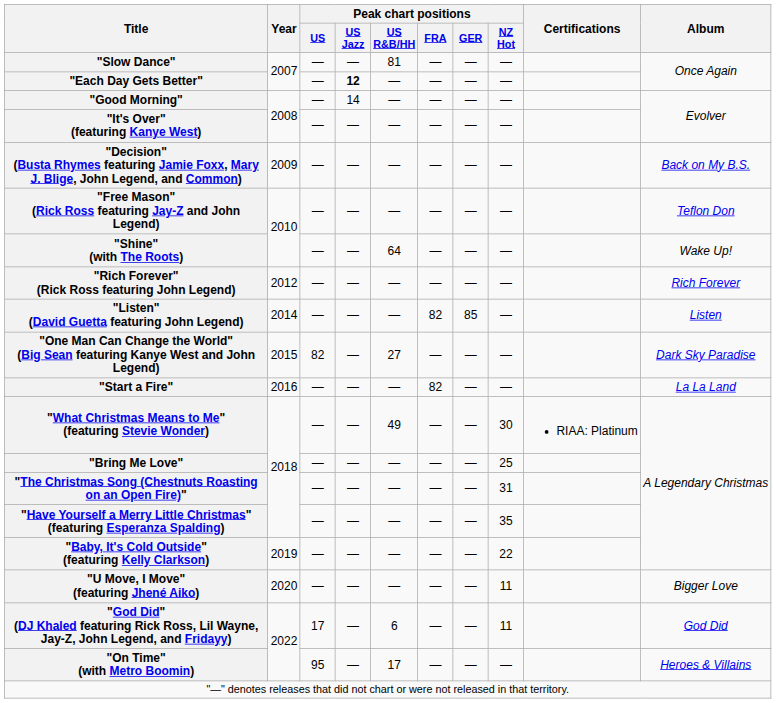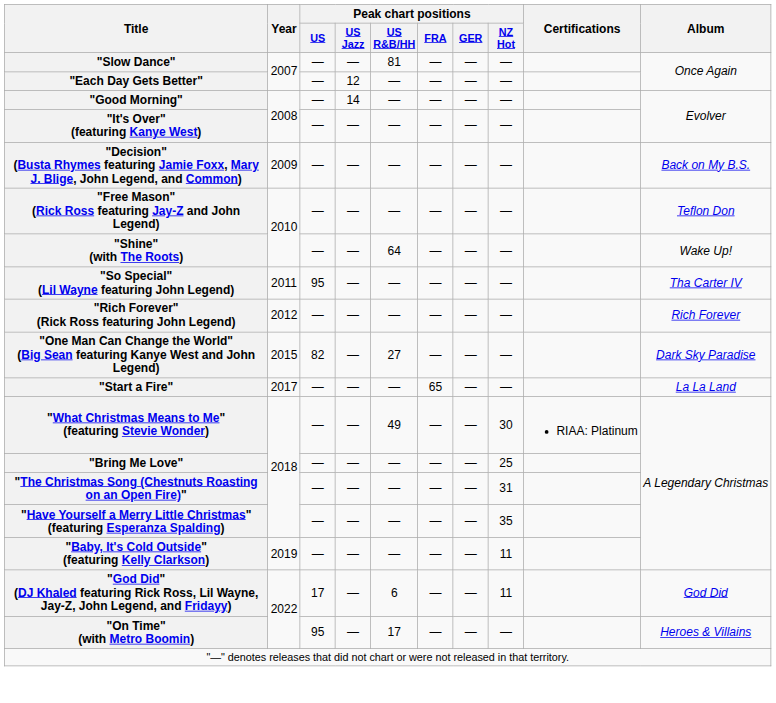"Each Day Gets Better" | Peak chart positions / US Jazz: bold -> normal
+ row: "So Special" (Lil Wayne featuring John Legend) | 2011 | 95 | — | — | — | — | — | Tha Carter IV
- row: "Listen" (David Guetta featuring John Legend) | 2014 | — | — | — | 82 | 85 | — | Listen
"Start a Fire" | Year: 2016 -> 2017
"Start a Fire" | Peak chart positions / FRA: 82 -> 65
"Baby, It's Cold Outside" (featuring Kelly Clarkson) | Peak chart positions / NZ Hot: 22 -> 11
- row: "U Move, I Move" (featuring Jhené Aiko) | 2020 | — | — | — | — | — | 11 | Bigger Love
